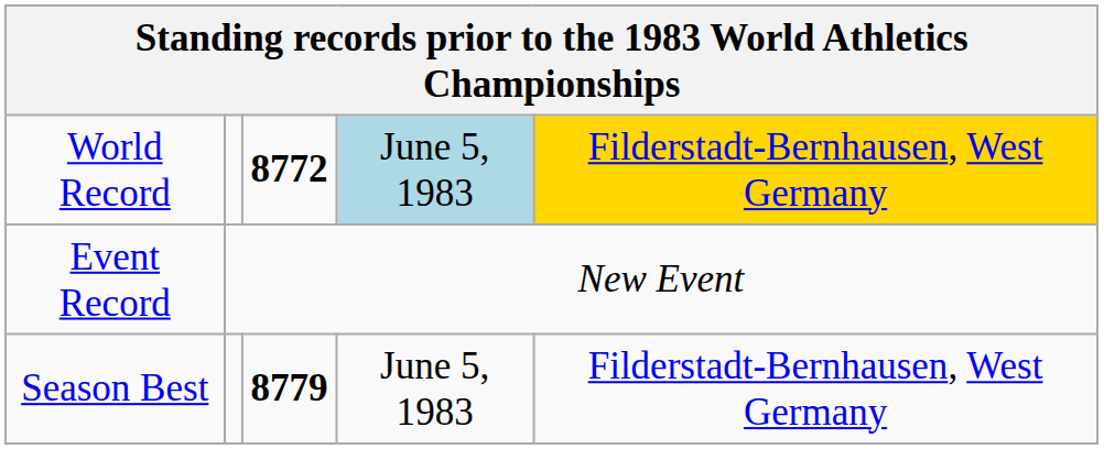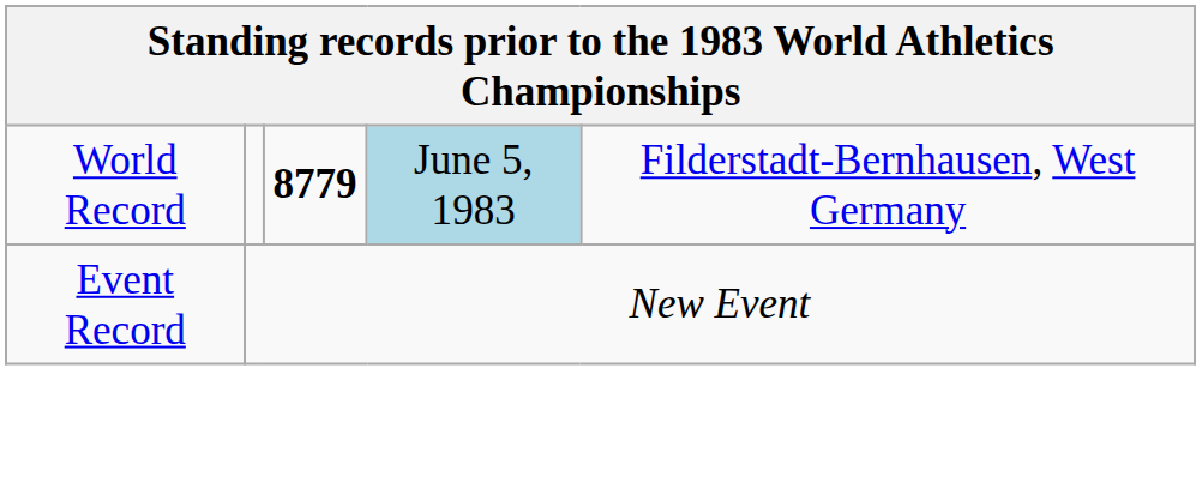World Record | column 3: 8772 -> 8779
World Record | column 5: gold background -> no background
- row: Season Best | 8779 | June 5, 1983 | Filderstadt-Bernhausen, West Germany
